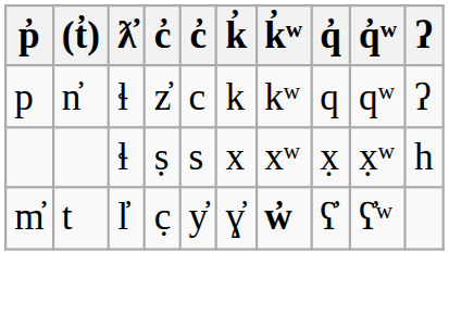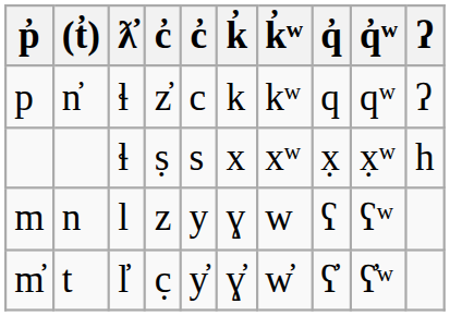+ row: m | n | l | z | y | ɣ | w | ʕ | ʕʷ
m̓ | k̓ʷ: bold -> normal
